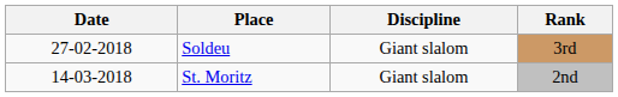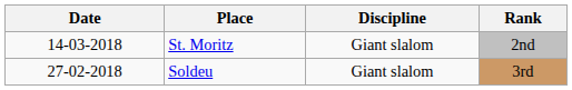rows swapped: Soldeu <-> St. Moritz
